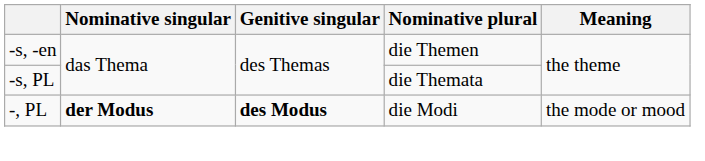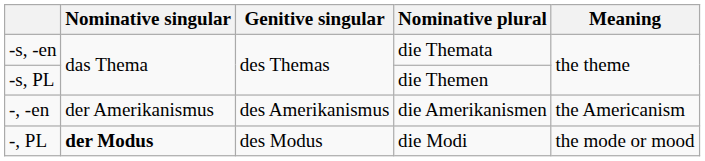-s, -en | Nominative plural: die Themen -> die Themata
-s, PL | Nominative plural: die Themata -> die Themen
+ row: -, -en | der Amerikanismus | des Amerikanismus | die Amerikanismen | the Americanism
-, PL | Genitive singular: bold -> normal
